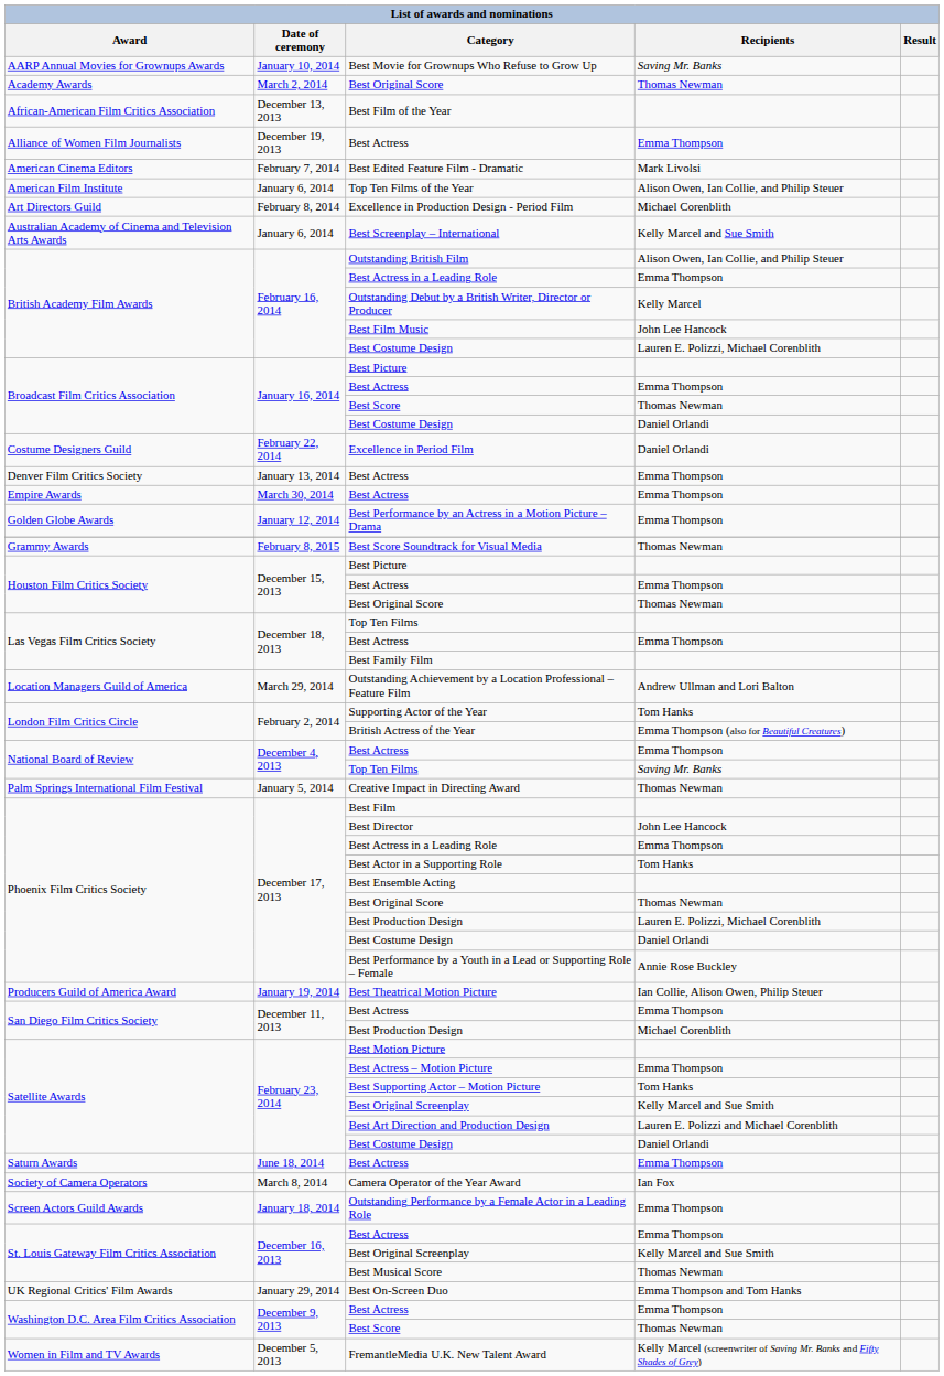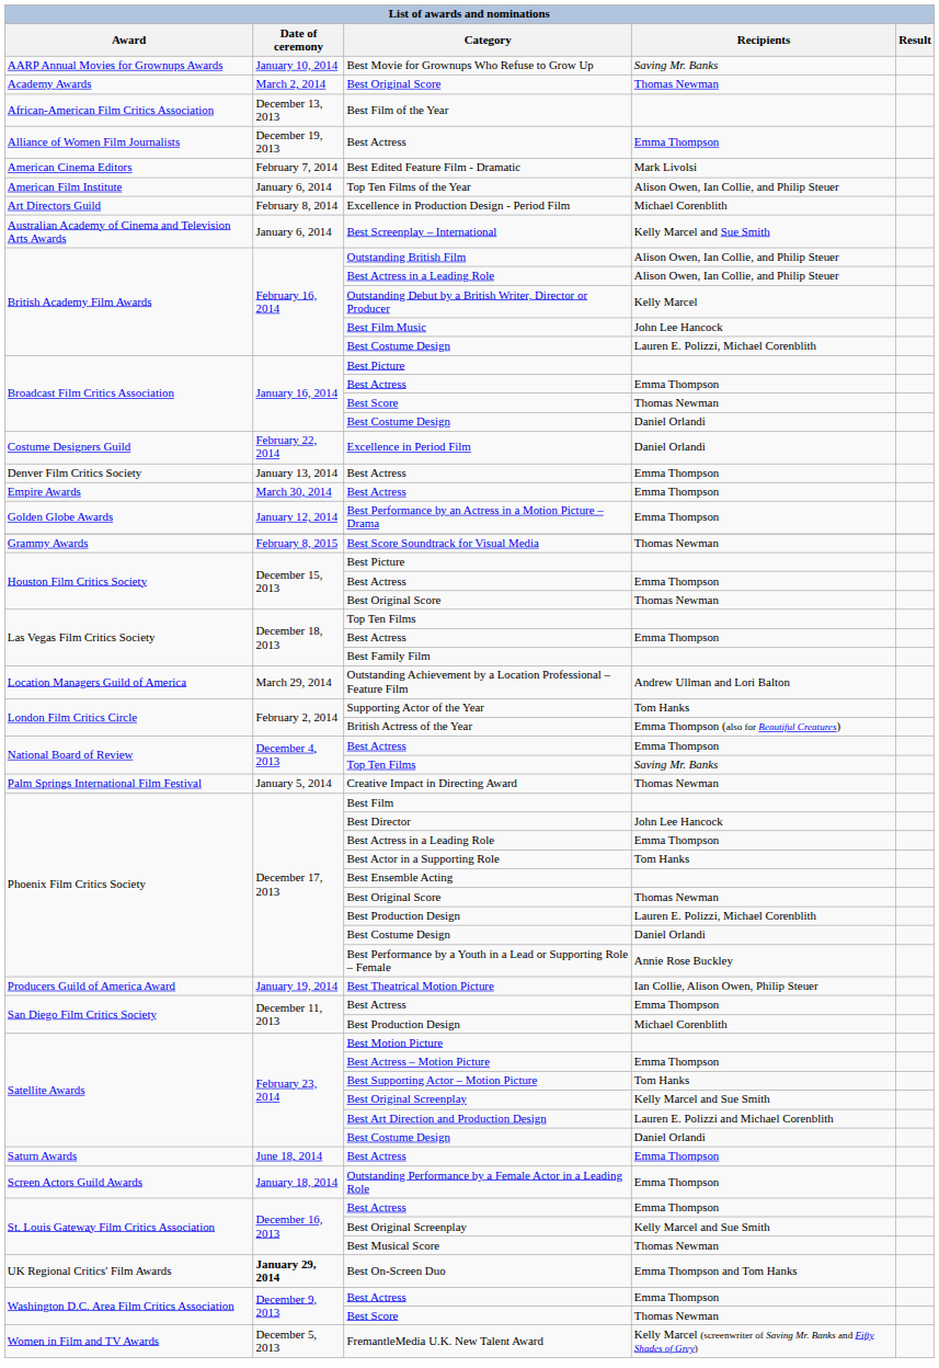British Academy Film Awards / Best Actress in a Leading Role | Recipients: Emma Thompson -> Alison Owen, Ian Collie, and Philip Steuer
- row: Society of Camera Operators | March 8, 2014 | Camera Operator of the Year Award | Ian Fox
Best On-Screen Duo | Date of ceremony: normal -> bold
